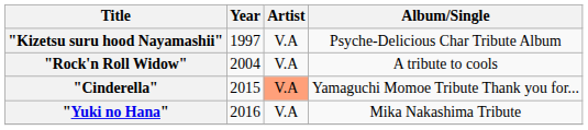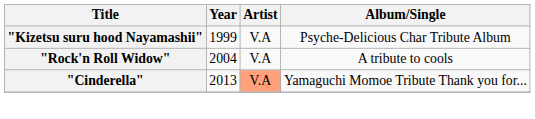"Kizetsu suru hood Nayamashii" | Year: 1997 -> 1999
"Cinderella" | Year: 2015 -> 2013
- row: "Yuki no Hana" | 2016 | V.A | Mika Nakashima Tribute
